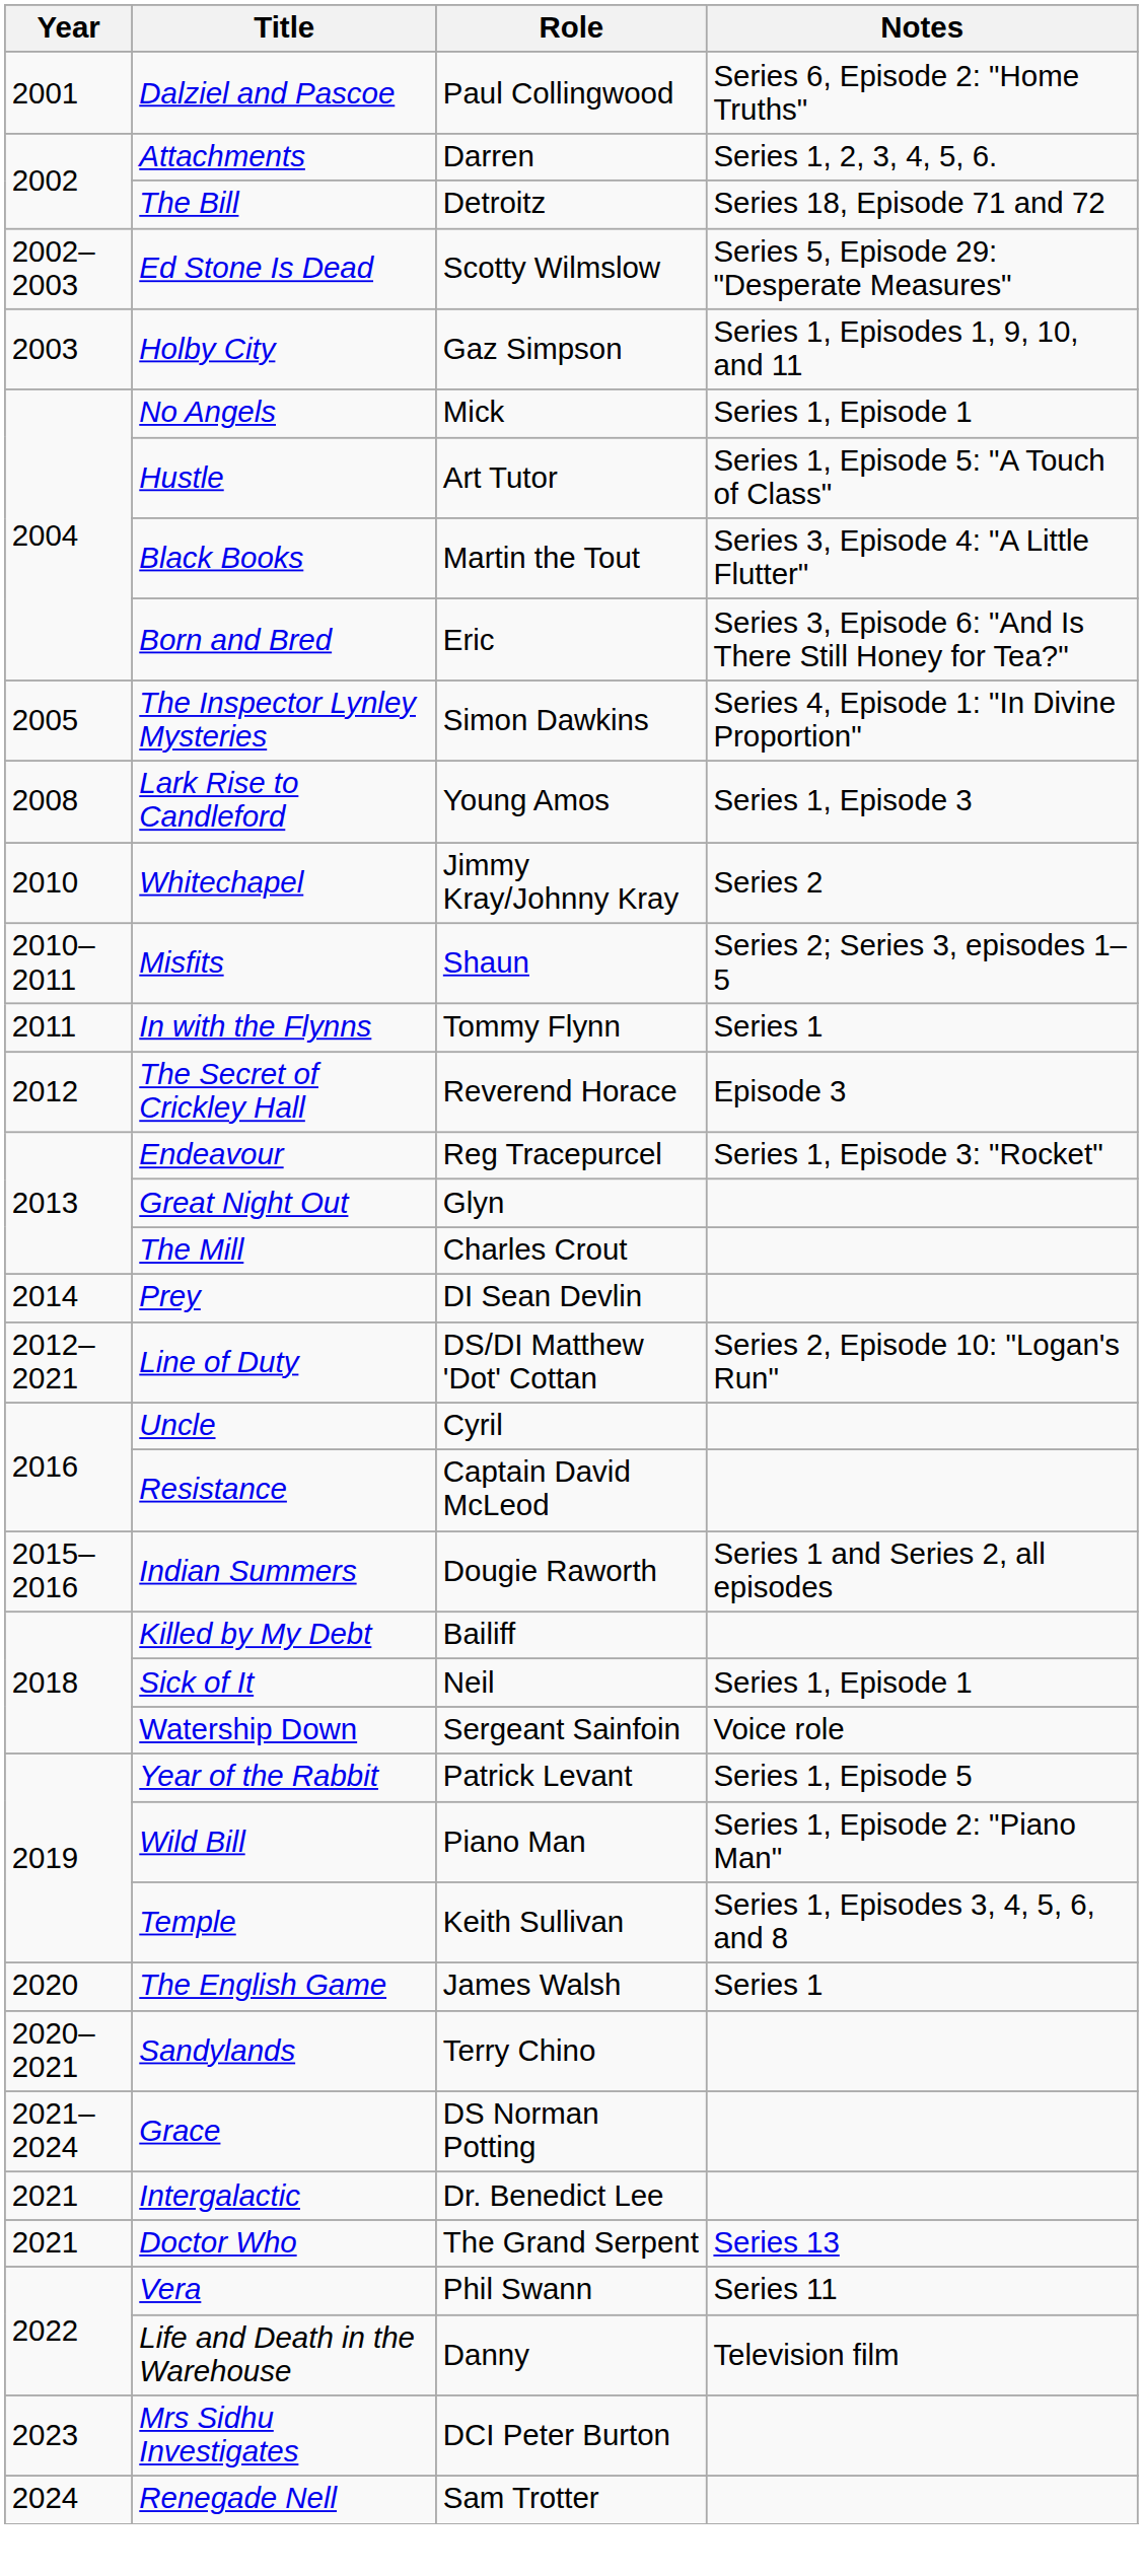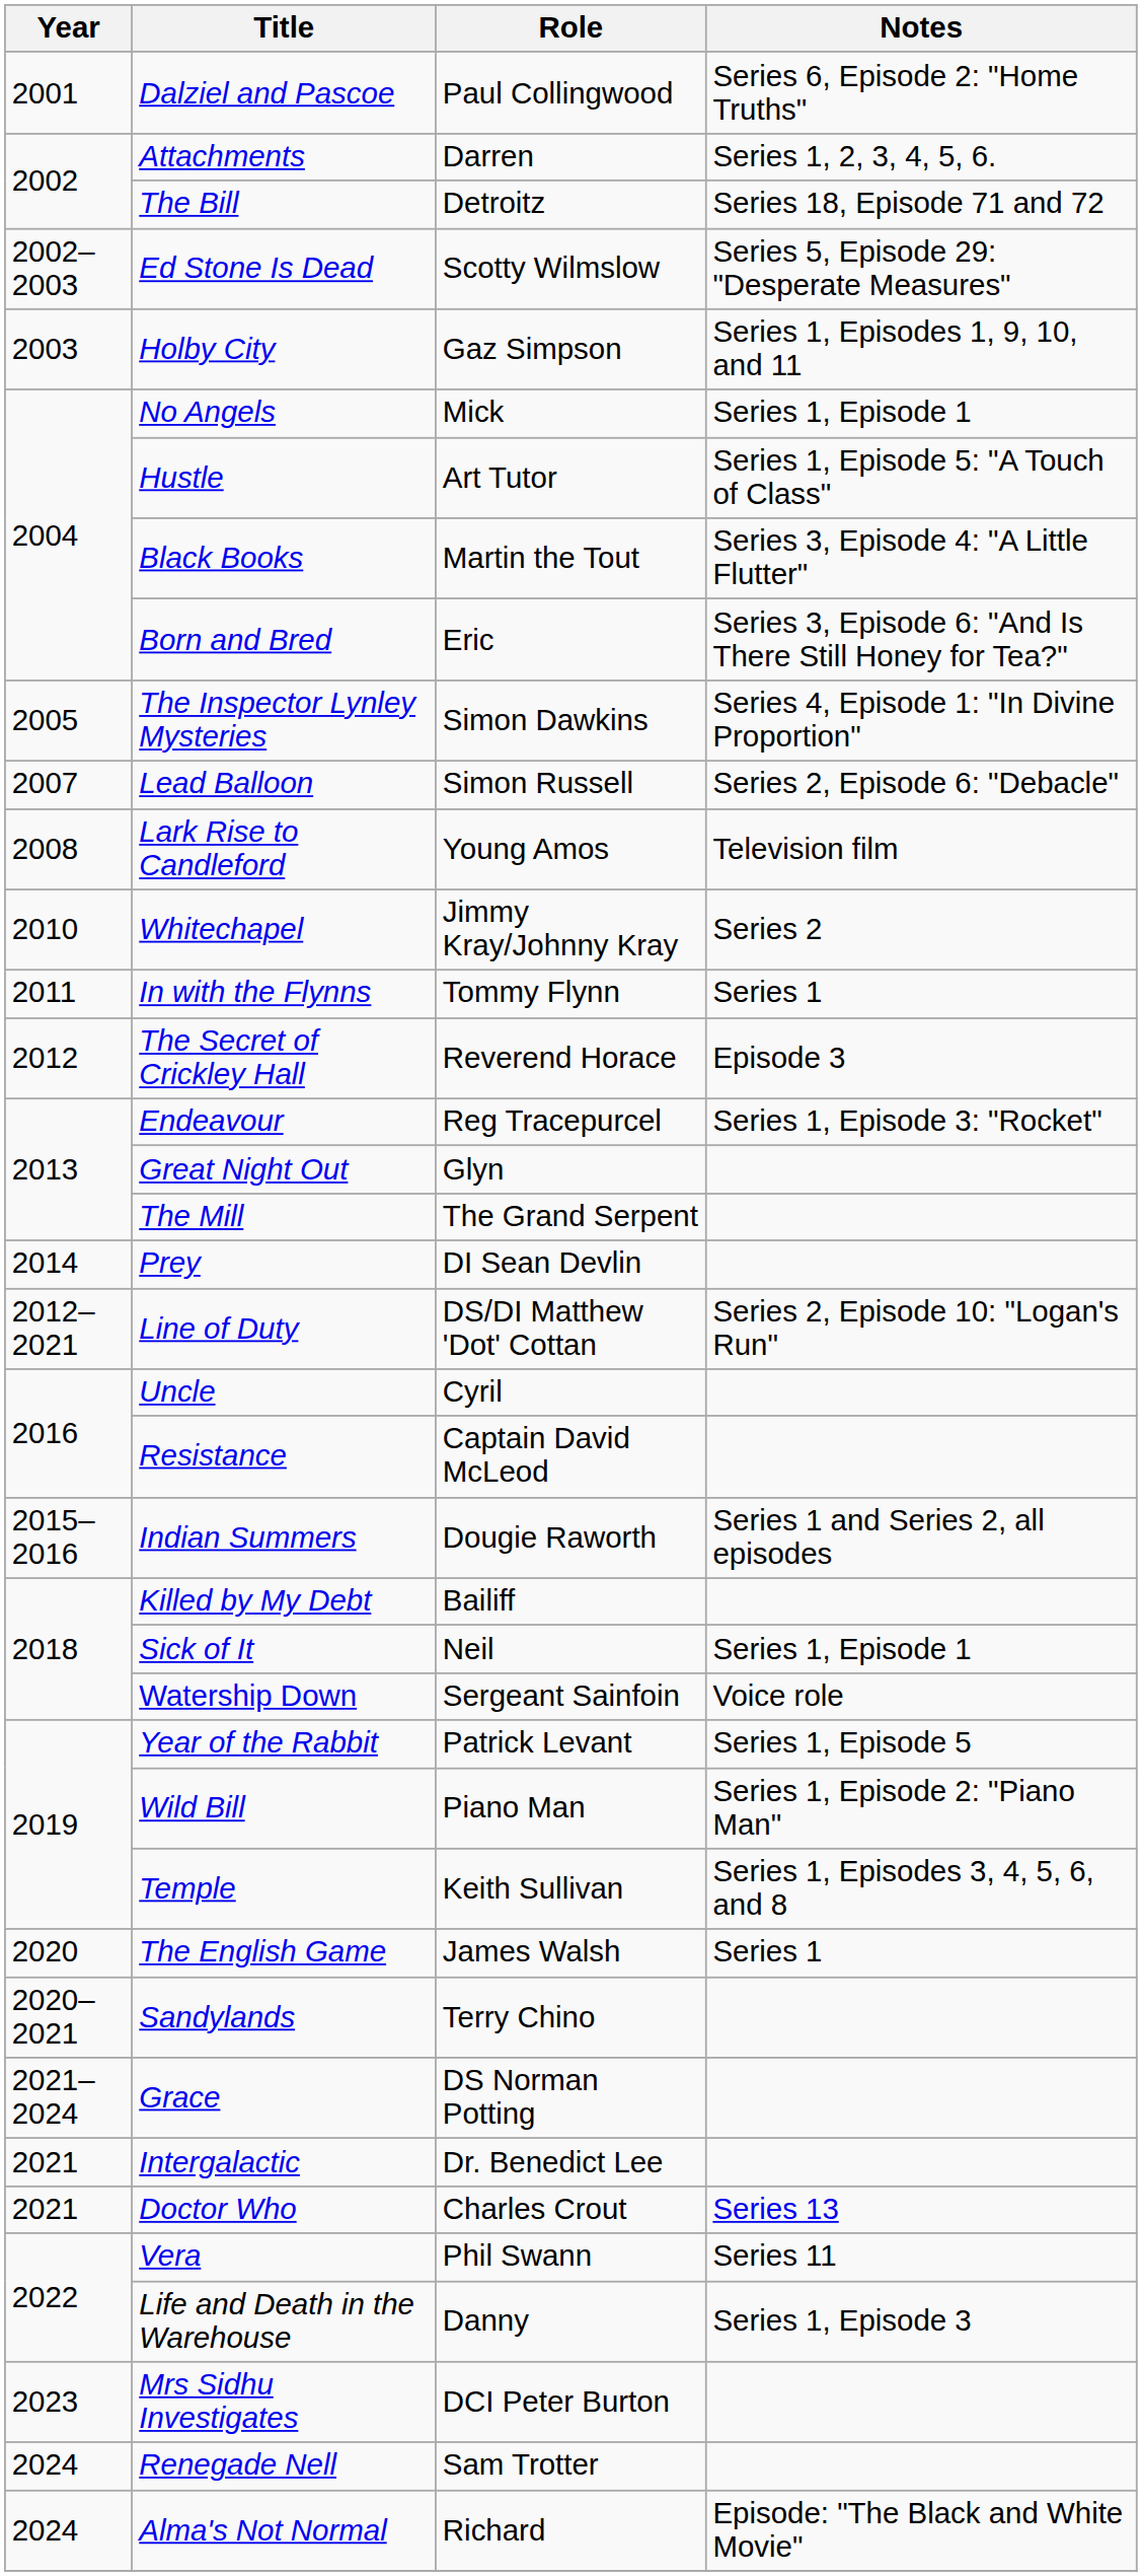+ row: 2007 | Lead Balloon | Simon Russell | Series 2, Episode 6: "Debacle"
Lark Rise to Candleford | Notes: Series 1, Episode 3 -> Television film
- row: 2010–2011 | Misfits | Shaun | Series 2; Series 3, episodes 1–5
The Mill | Role: Charles Crout -> The Grand Serpent
Doctor Who | Role: The Grand Serpent -> Charles Crout
Life and Death in the Warehouse | Notes: Television film -> Series 1, Episode 3
+ row: 2024 | Alma's Not Normal | Richard | Episode: "The Black and White Movie"
